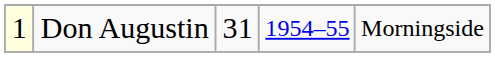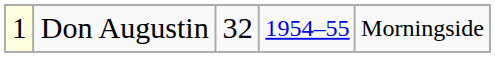Don Augustin | column 3: 31 -> 32
